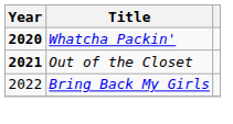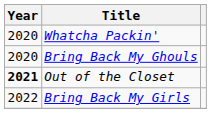Whatcha Packin' | Year: bold -> normal
+ row: 2020 | Bring Back My Ghouls
